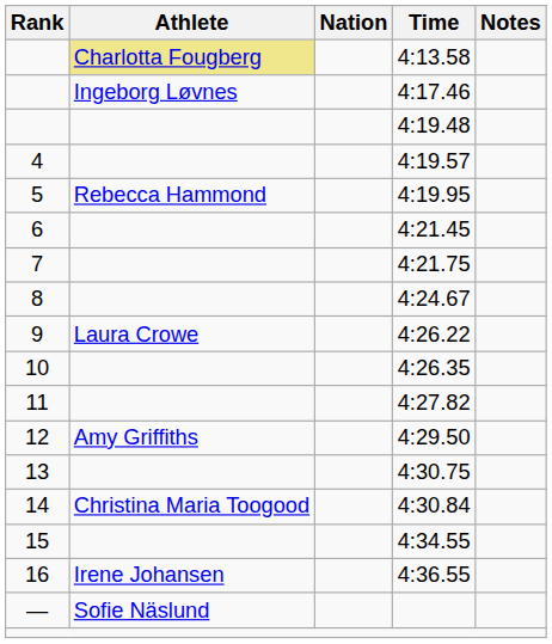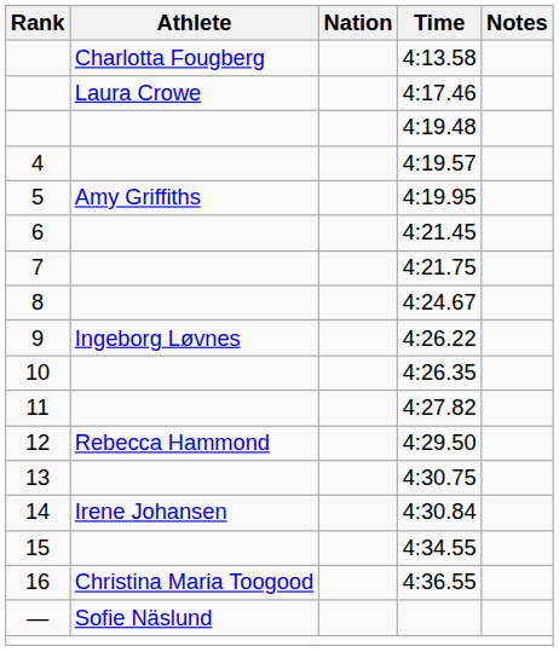4:13.58 | Athlete: khaki background -> no background
4:17.46 | Athlete: Ingeborg Løvnes -> Laura Crowe
4:19.95 | Athlete: Rebecca Hammond -> Amy Griffiths
4:26.22 | Athlete: Laura Crowe -> Ingeborg Løvnes
4:29.50 | Athlete: Amy Griffiths -> Rebecca Hammond
4:30.84 | Athlete: Christina Maria Toogood -> Irene Johansen
4:36.55 | Athlete: Irene Johansen -> Christina Maria Toogood
